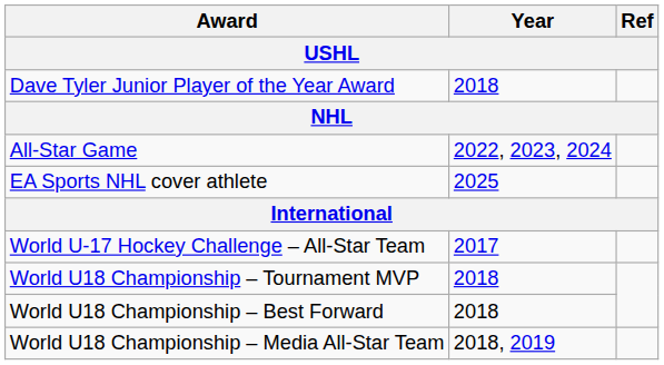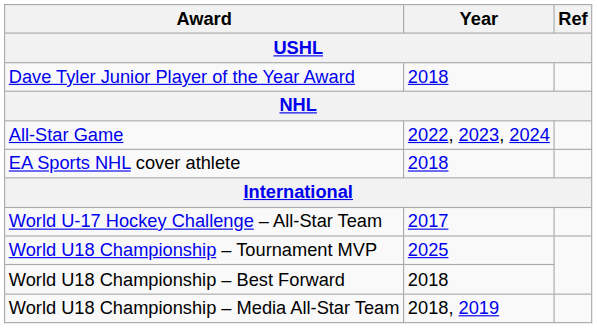EA Sports NHL cover athlete | Year: 2025 -> 2018
World U18 Championship – Tournament MVP | Year: 2018 -> 2025
